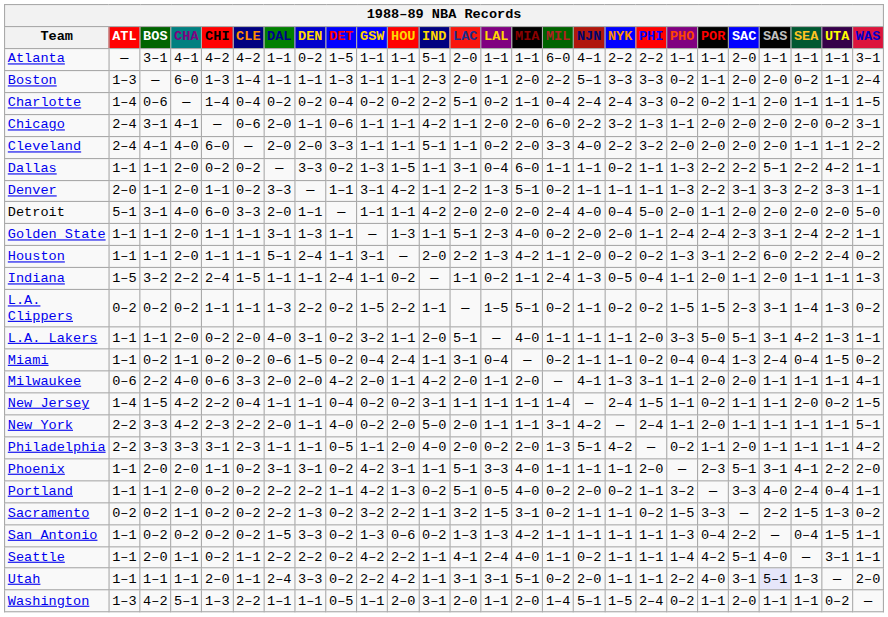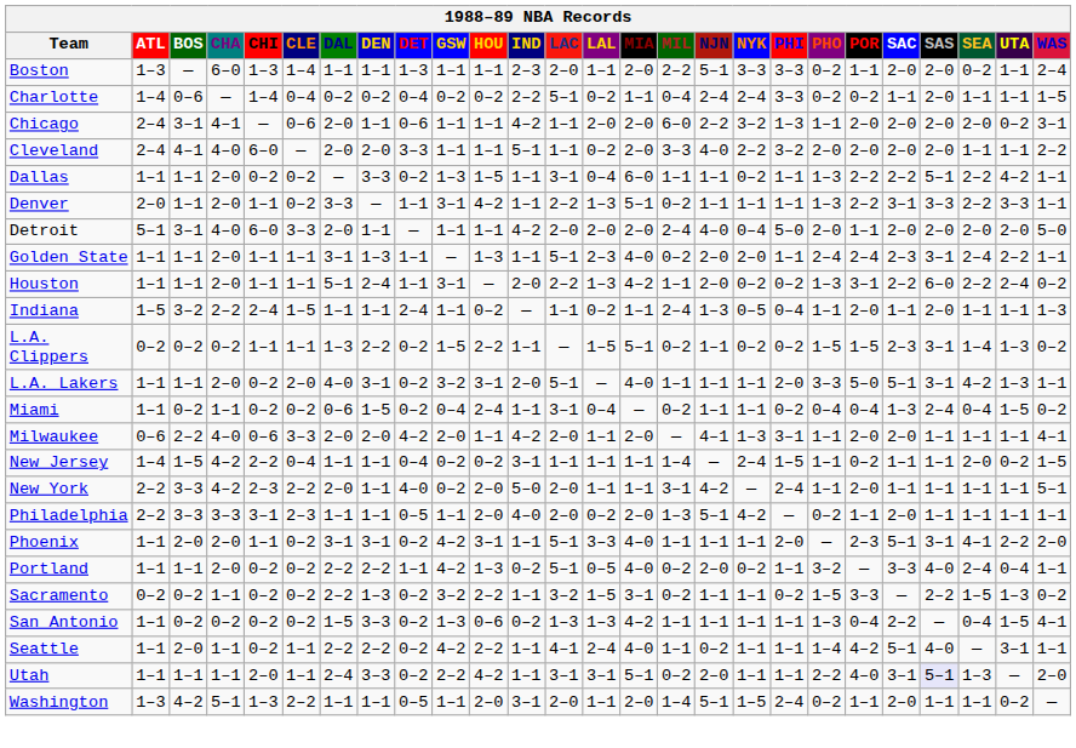- row: Atlanta | — | 3–1 | 4–1 | 4–2 | 4–2 | 1–1 | 0–2 | 1–5 | 1–1 | 1–1 | 5–1 | 2–0 | 1–1 | 1–1 | 6–0 | 4–1 | 2–2 | 2–2 | 1–1 | 1–1 | 2–0 | 1–1 | 1–1 | 1–1 | 3–1
L.A. Lakers | HOU: 1–1 -> 3–1
Philadelphia | WAS: 4–2 -> 1–1
San Antonio | WAS: 1–1 -> 4–1
